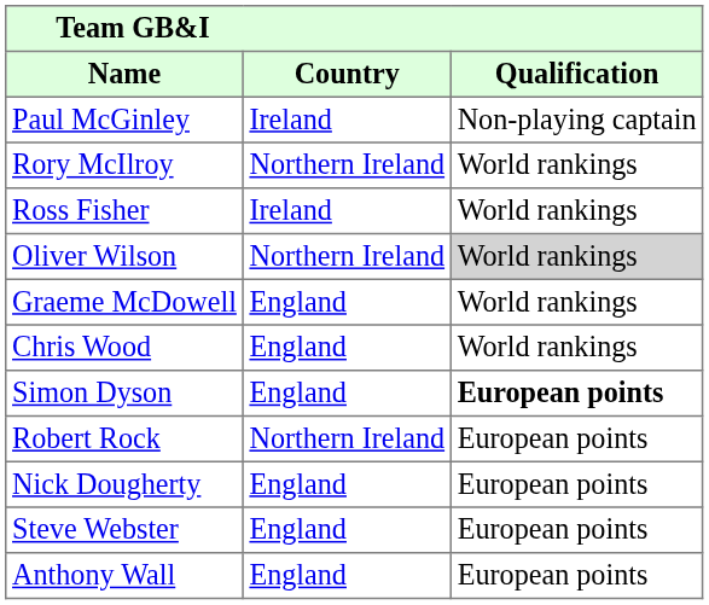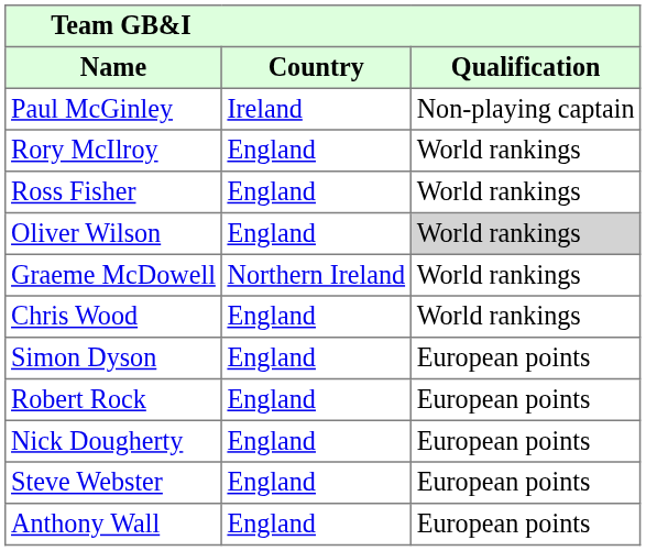Rory McIlroy | Country: Northern Ireland -> England
Ross Fisher | Country: Ireland -> England
Oliver Wilson | Country: Northern Ireland -> England
Graeme McDowell | Country: England -> Northern Ireland
Simon Dyson | Qualification: bold -> normal
Robert Rock | Country: Northern Ireland -> England
